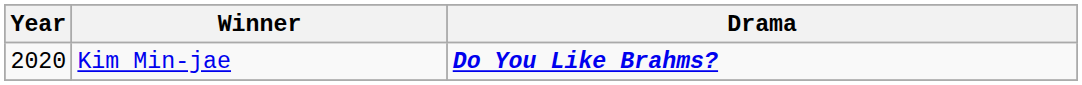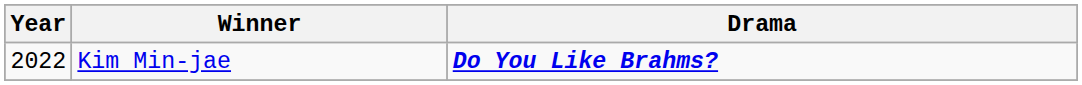Kim Min-jae | Year: 2020 -> 2022
